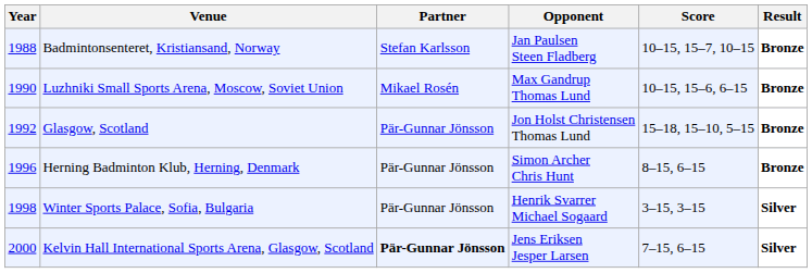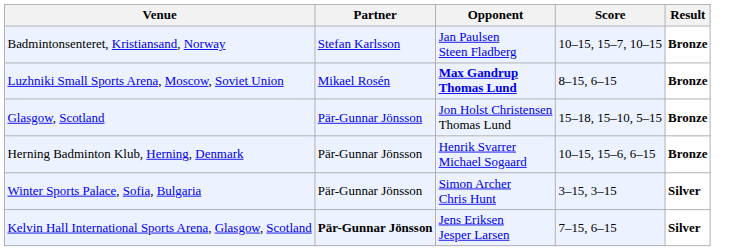- column: Year | 1988 | 1990 | 1992 | 1996 | 1998 | 2000
Luzhniki Small Sports Arena, Moscow, Soviet Union | Opponent: normal -> bold
Luzhniki Small Sports Arena, Moscow, Soviet Union | Score: 10–15, 15–6, 6–15 -> 8–15, 6–15
Herning Badminton Klub, Herning, Denmark | Opponent: Simon Archer Chris Hunt -> Henrik Svarrer Michael Sogaard
Herning Badminton Klub, Herning, Denmark | Score: 8–15, 6–15 -> 10–15, 15–6, 6–15
Winter Sports Palace, Sofia, Bulgaria | Opponent: Henrik Svarrer Michael Sogaard -> Simon Archer Chris Hunt
